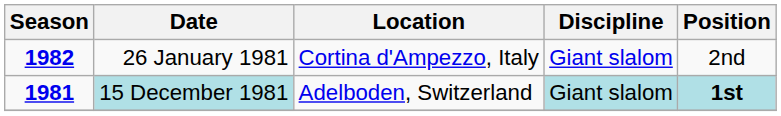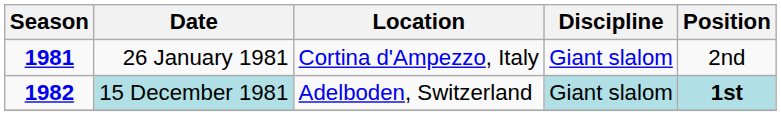26 January 1981 | Season: 1982 -> 1981
15 December 1981 | Season: 1981 -> 1982
